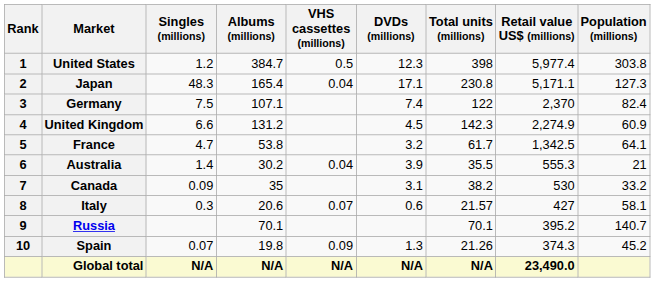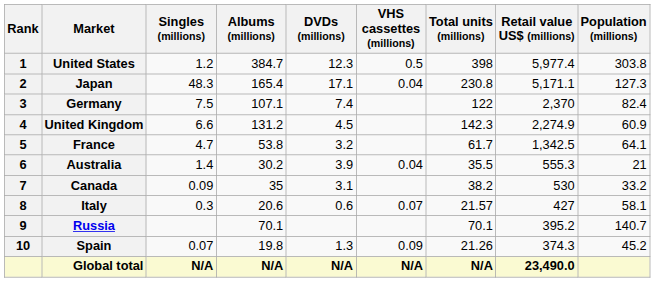columns swapped: DVDs (millions) <-> VHS cassettes (millions)
